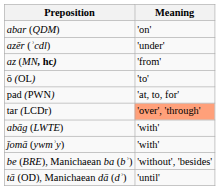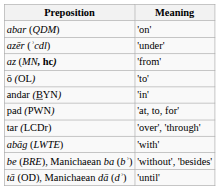+ row: andar (BYN) | 'in'
tar (LCDr) | Meaning: lightsalmon background -> no background
- row: ǰomā (ywmʾy) | 'with'
